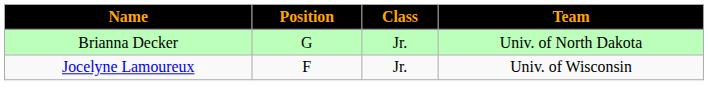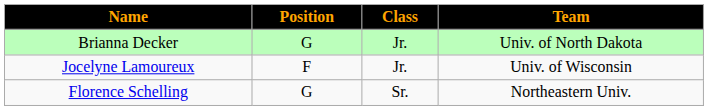+ row: Florence Schelling | G | Sr. | Northeastern Univ.
